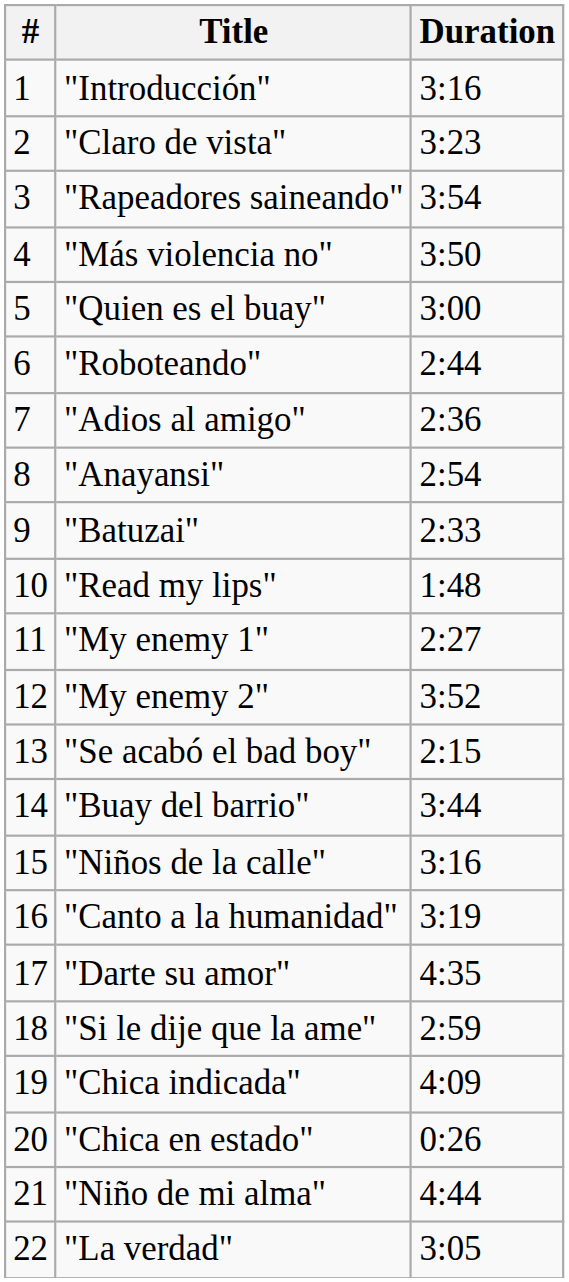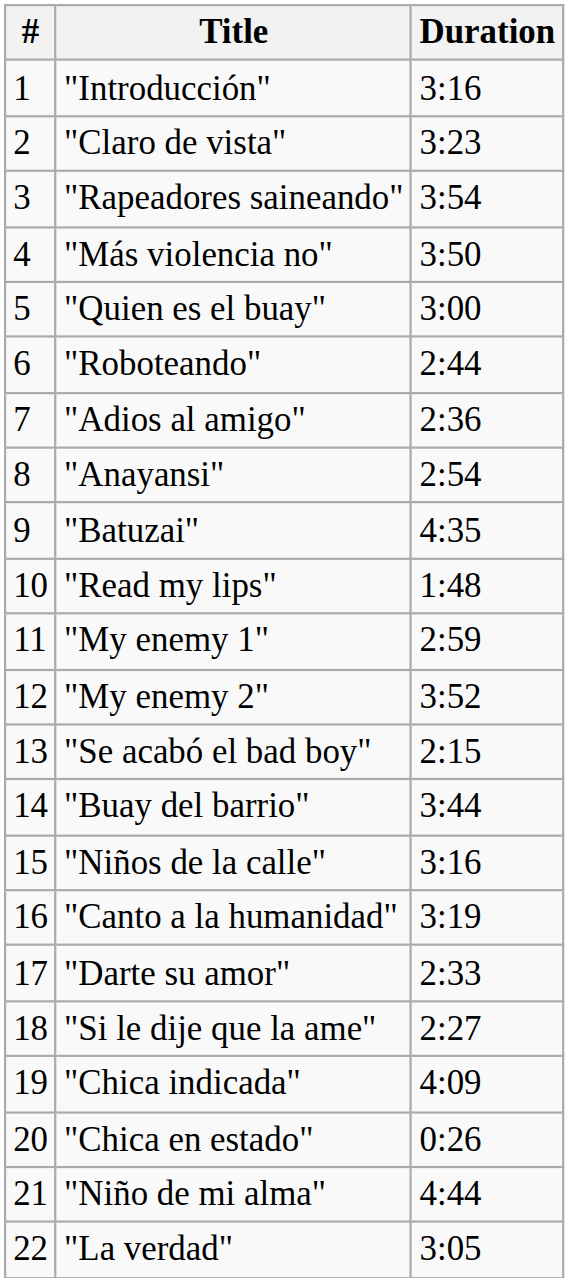"Batuzai" | Duration: 2:33 -> 4:35
"My enemy 1" | Duration: 2:27 -> 2:59
"Darte su amor" | Duration: 4:35 -> 2:33
"Si le dije que la ame" | Duration: 2:59 -> 2:27
